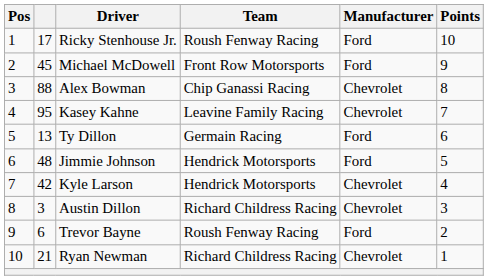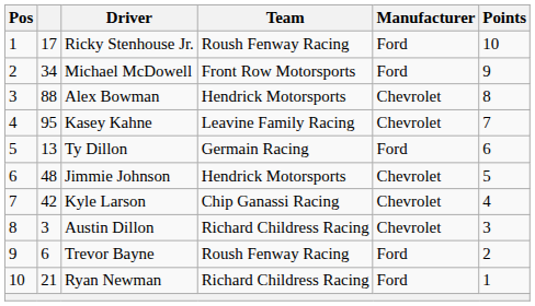Michael McDowell | column 2: 45 -> 34
Alex Bowman | Team: Chip Ganassi Racing -> Hendrick Motorsports
Jimmie Johnson | Manufacturer: Ford -> Chevrolet
Kyle Larson | Team: Hendrick Motorsports -> Chip Ganassi Racing
Ryan Newman | Manufacturer: Chevrolet -> Ford
